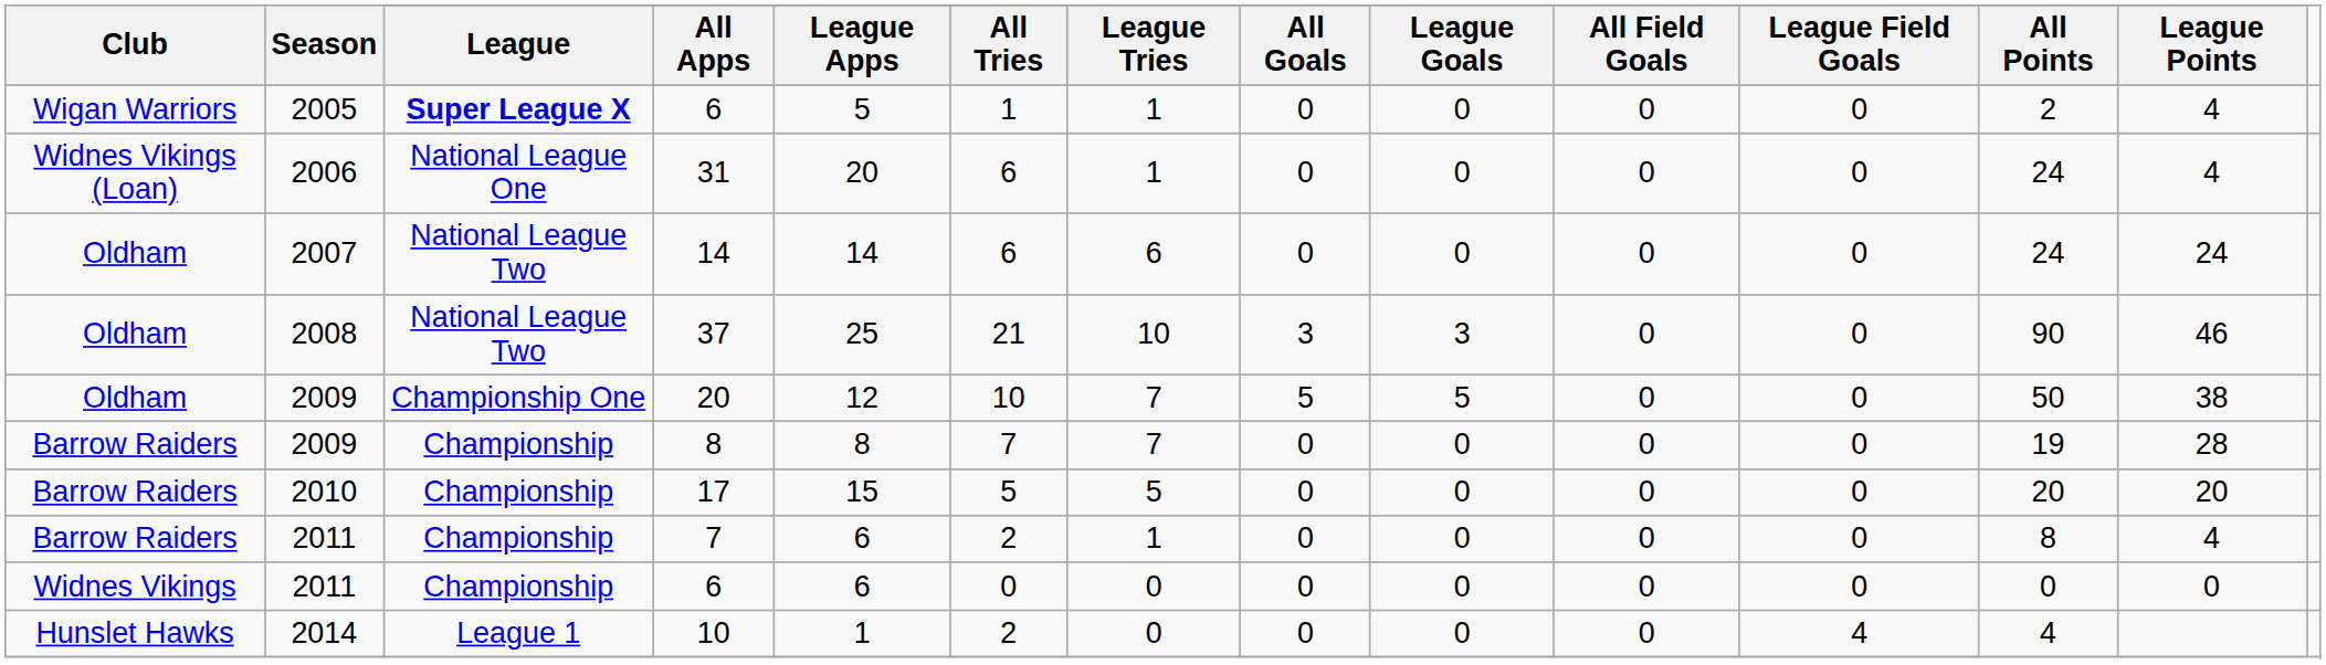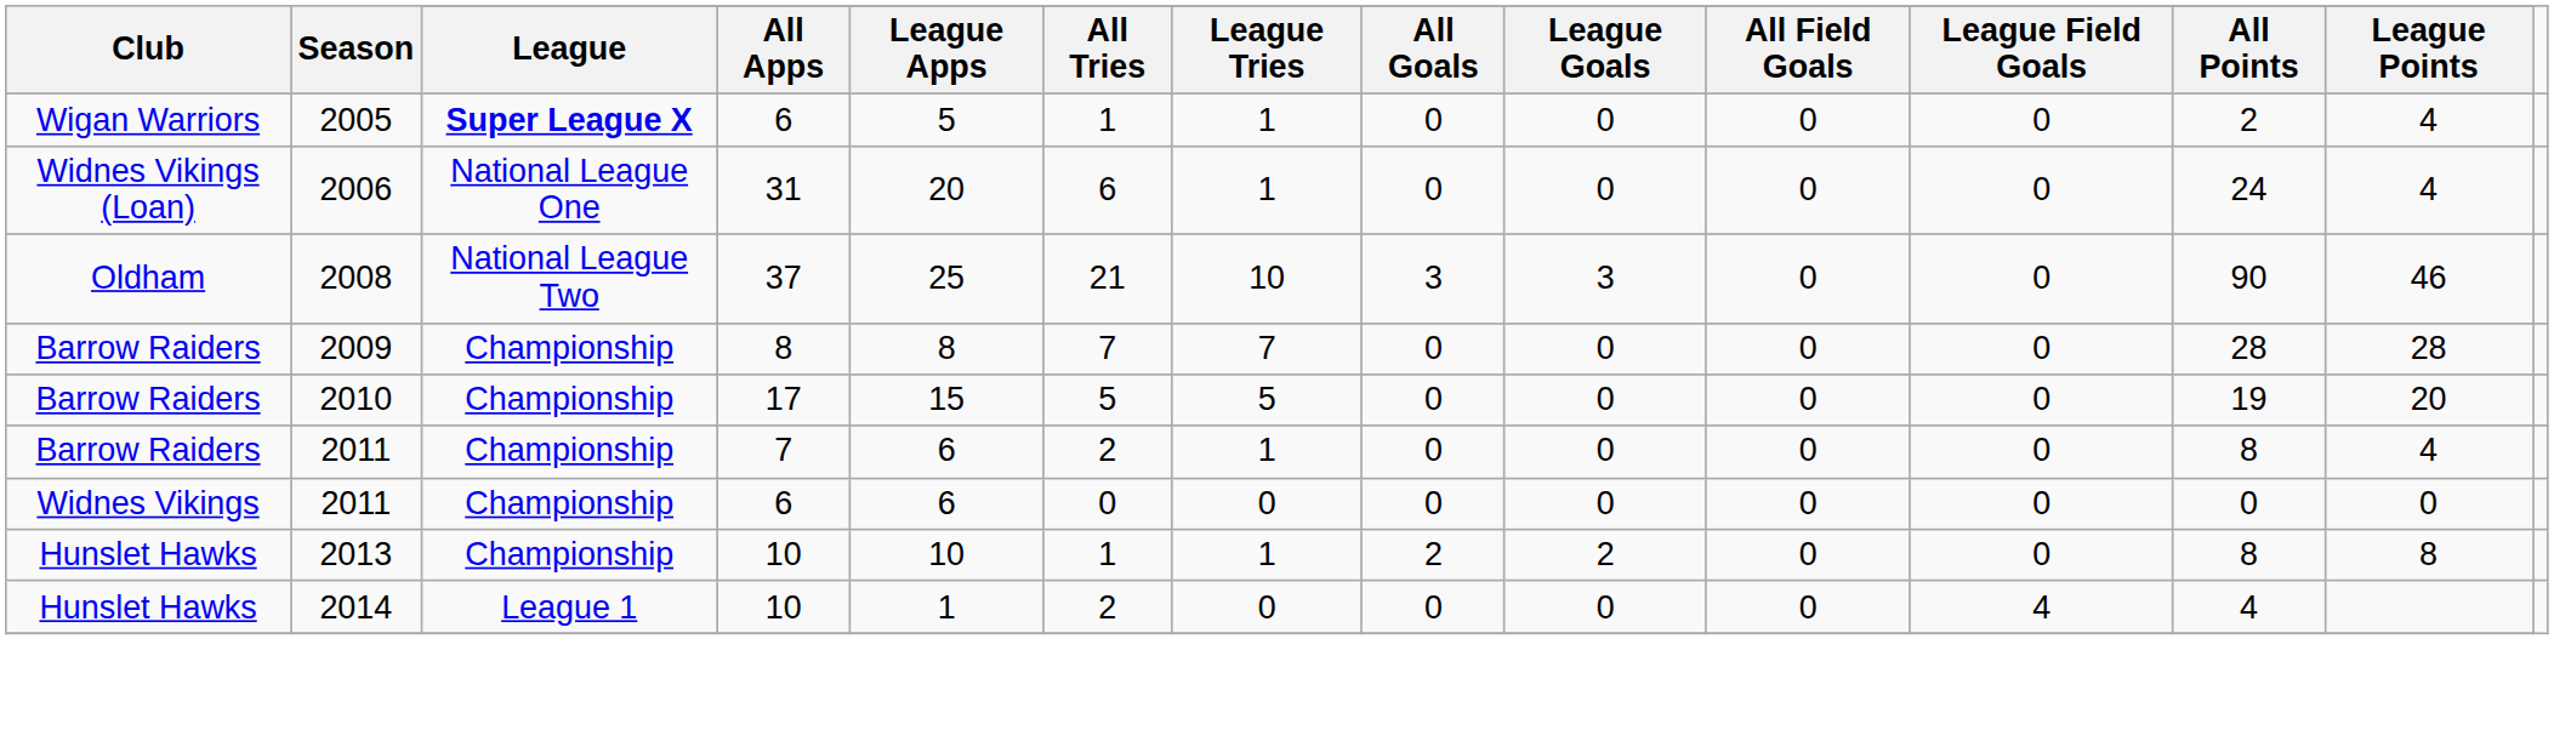- row: Oldham | 2007 | National League Two | 14 | 14 | 6 | 6 | 0 | 0 | 0 | 0 | 24 | 24
- row: Oldham | 2009 | Championship One | 20 | 12 | 10 | 7 | 5 | 5 | 0 | 0 | 50 | 38
2009 / 8 | All Points: 19 -> 28
2010 | All Points: 20 -> 19
+ row: Hunslet Hawks | 2013 | Championship | 10 | 10 | 1 | 1 | 2 | 2 | 0 | 0 | 8 | 8
